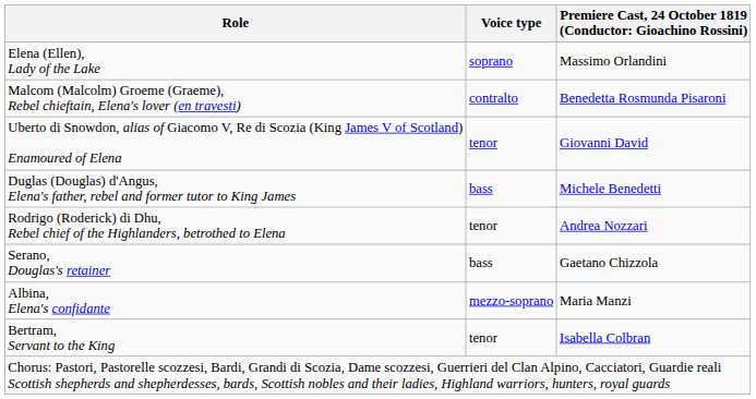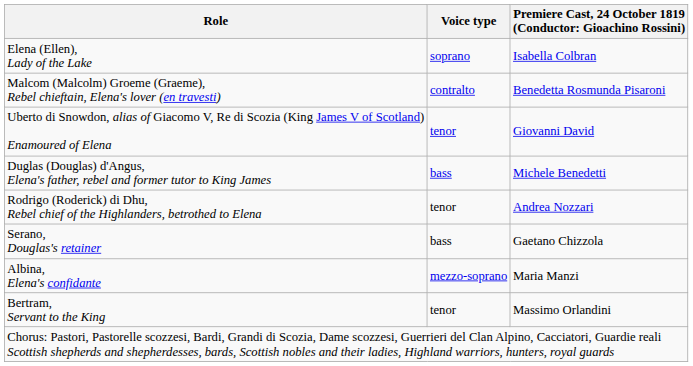Elena (Ellen), Lady of the Lake | column 3: Massimo Orlandini -> Isabella Colbran
Bertram, Servant to the King | column 3: Isabella Colbran -> Massimo Orlandini
